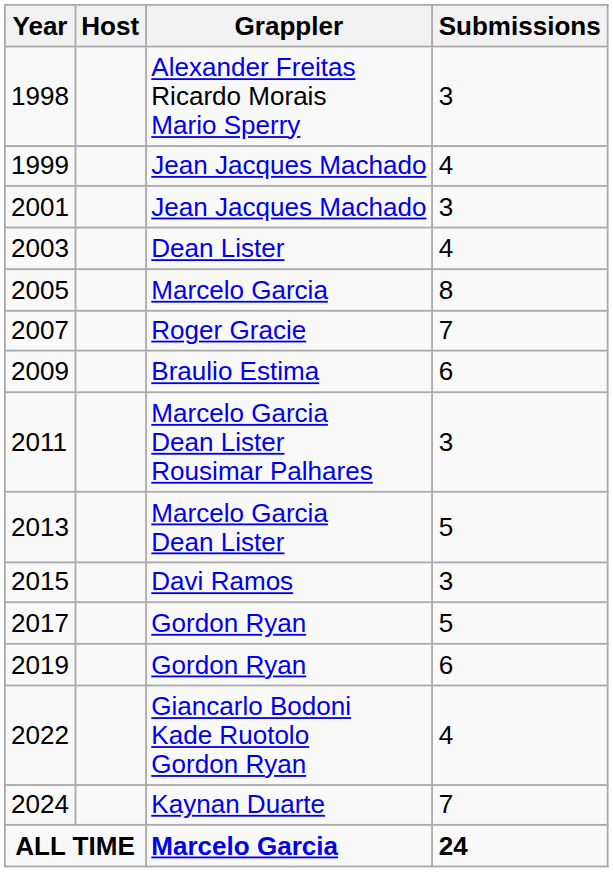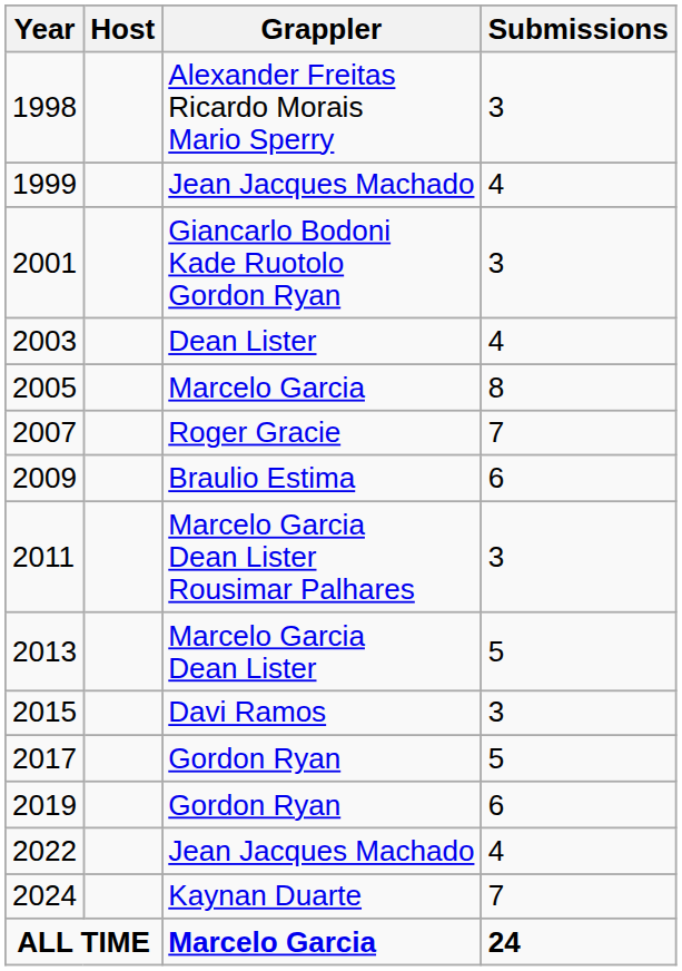2001 | Grappler: Jean Jacques Machado -> Giancarlo Bodoni Kade Ruotolo Gordon Ryan
2022 | Grappler: Giancarlo Bodoni Kade Ruotolo Gordon Ryan -> Jean Jacques Machado
